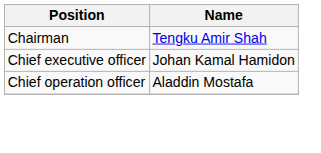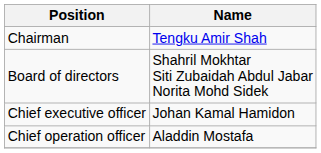+ row: Board of directors | Shahril Mokhtar Siti Zubaidah Abdul Jabar Norita Mohd Sidek
